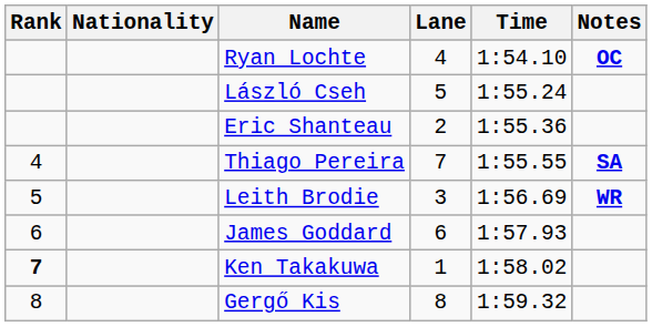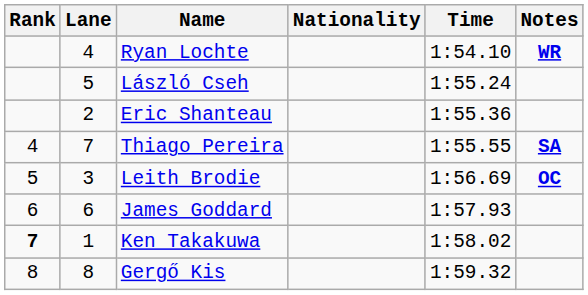columns swapped: Lane <-> Nationality
Ryan Lochte | Notes: OC -> WR
Leith Brodie | Notes: WR -> OC
